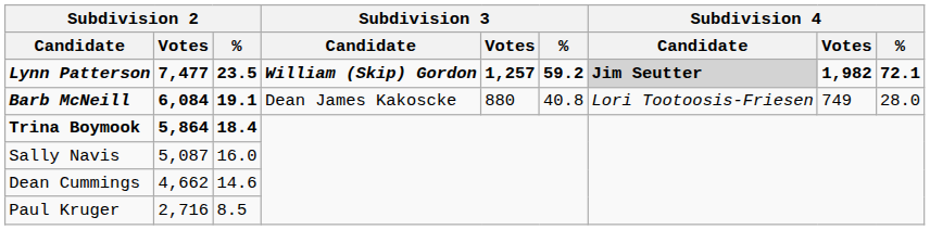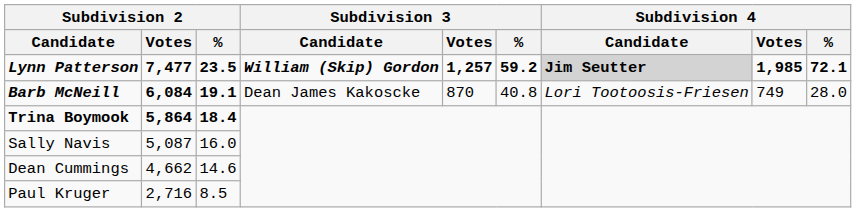Lynn Patterson | Subdivision 4 / Votes: 1,982 -> 1,985
Barb McNeill | Subdivision 3 / Votes: 880 -> 870
